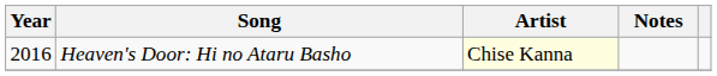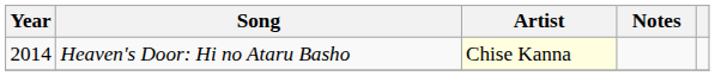Heaven's Door: Hi no Ataru Basho | Year: 2016 -> 2014
